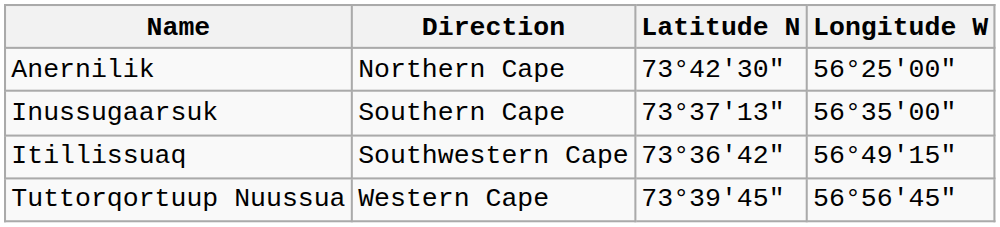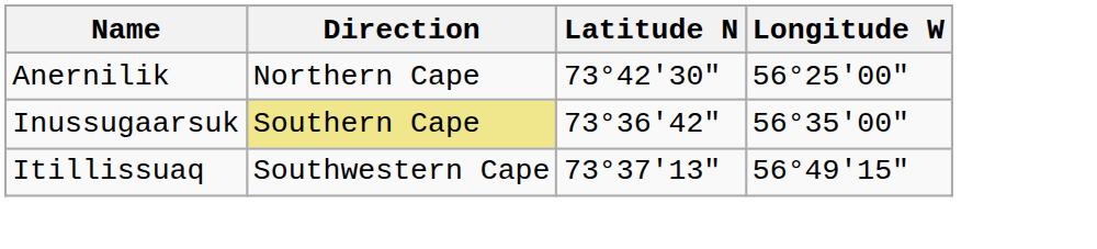Inussugaarsuk | Direction: no background -> khaki background
Inussugaarsuk | Latitude N: 73°37′13″ -> 73°36′42″
Itillissuaq | Latitude N: 73°36′42″ -> 73°37′13″
- row: Tuttorqortuup Nuussua | Western Cape | 73°39′45″ | 56°56′45″
